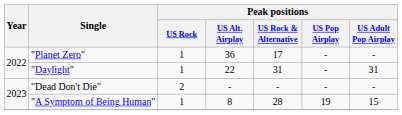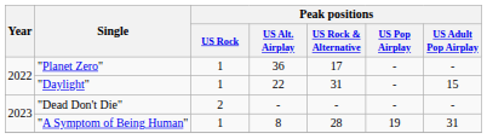"Daylight" | Peak positions / US Adult Pop Airplay: 31 -> 15
"A Symptom of Being Human" | Peak positions / US Adult Pop Airplay: 15 -> 31
